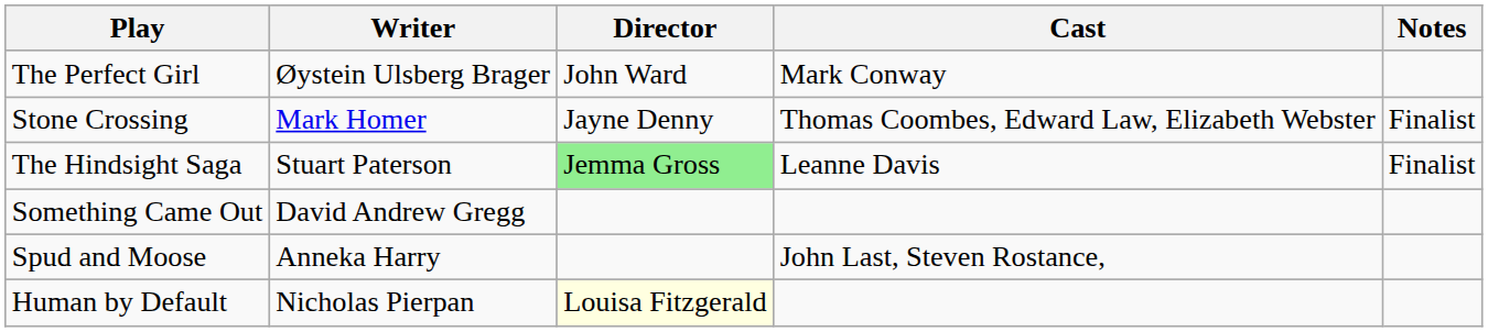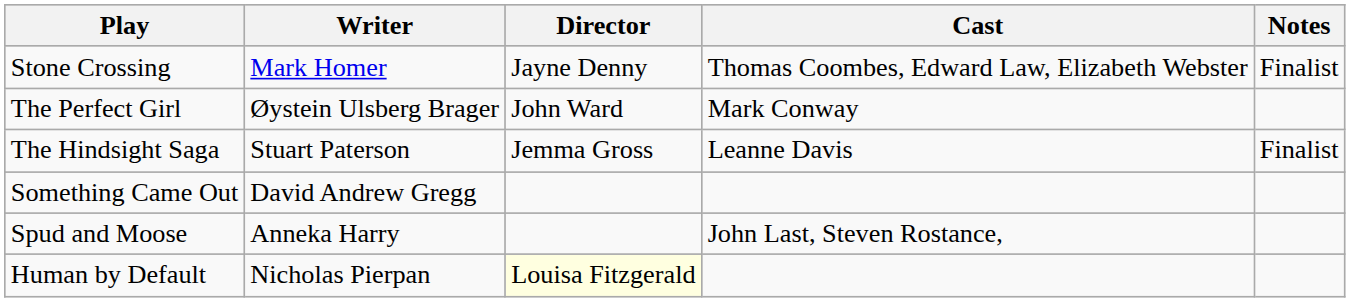rows swapped: Stone Crossing <-> The Perfect Girl
The Hindsight Saga | Director: lightgreen background -> no background
